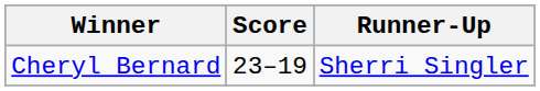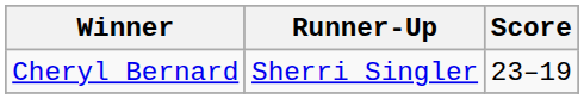columns swapped: Runner-Up <-> Score
